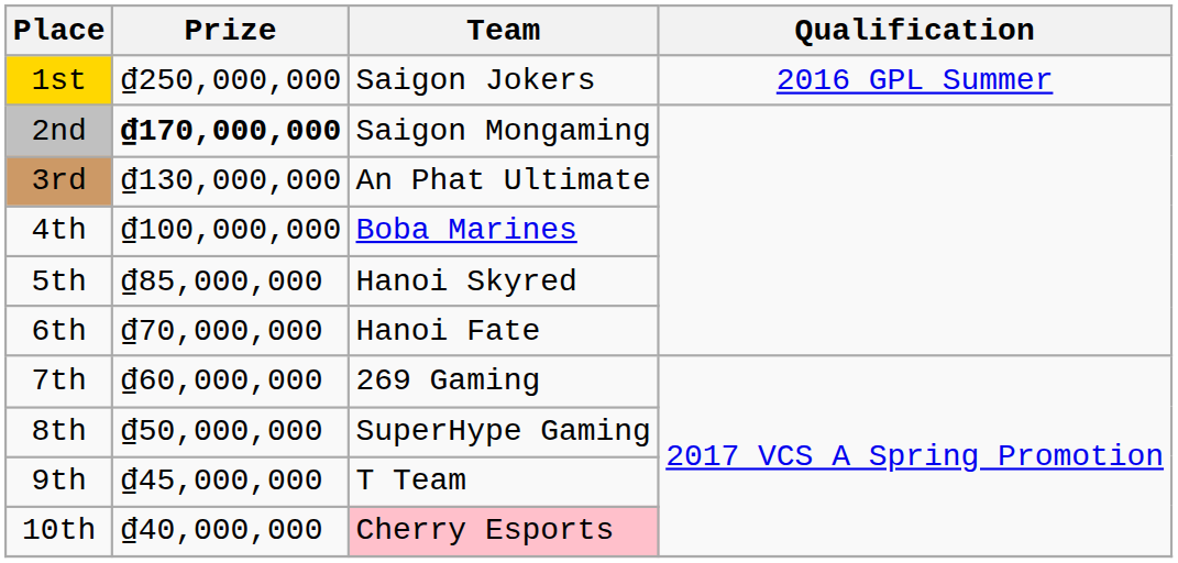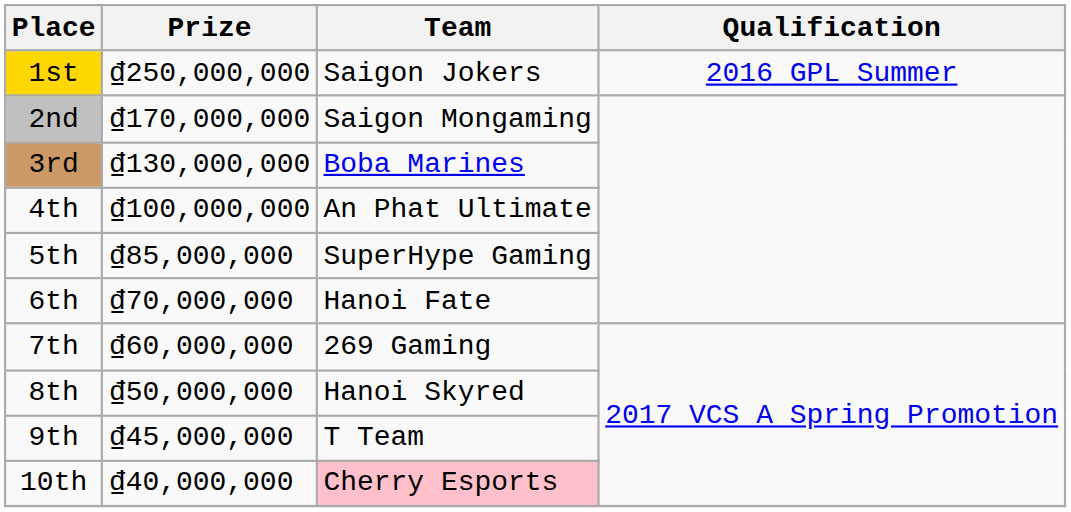2nd | Prize: bold -> normal
3rd | Team: An Phat Ultimate -> Boba Marines
4th | Team: Boba Marines -> An Phat Ultimate
5th | Team: Hanoi Skyred -> SuperHype Gaming
8th | Team: SuperHype Gaming -> Hanoi Skyred
